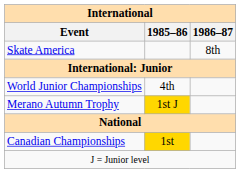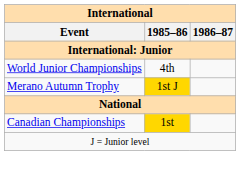- row: Skate America | 8th
